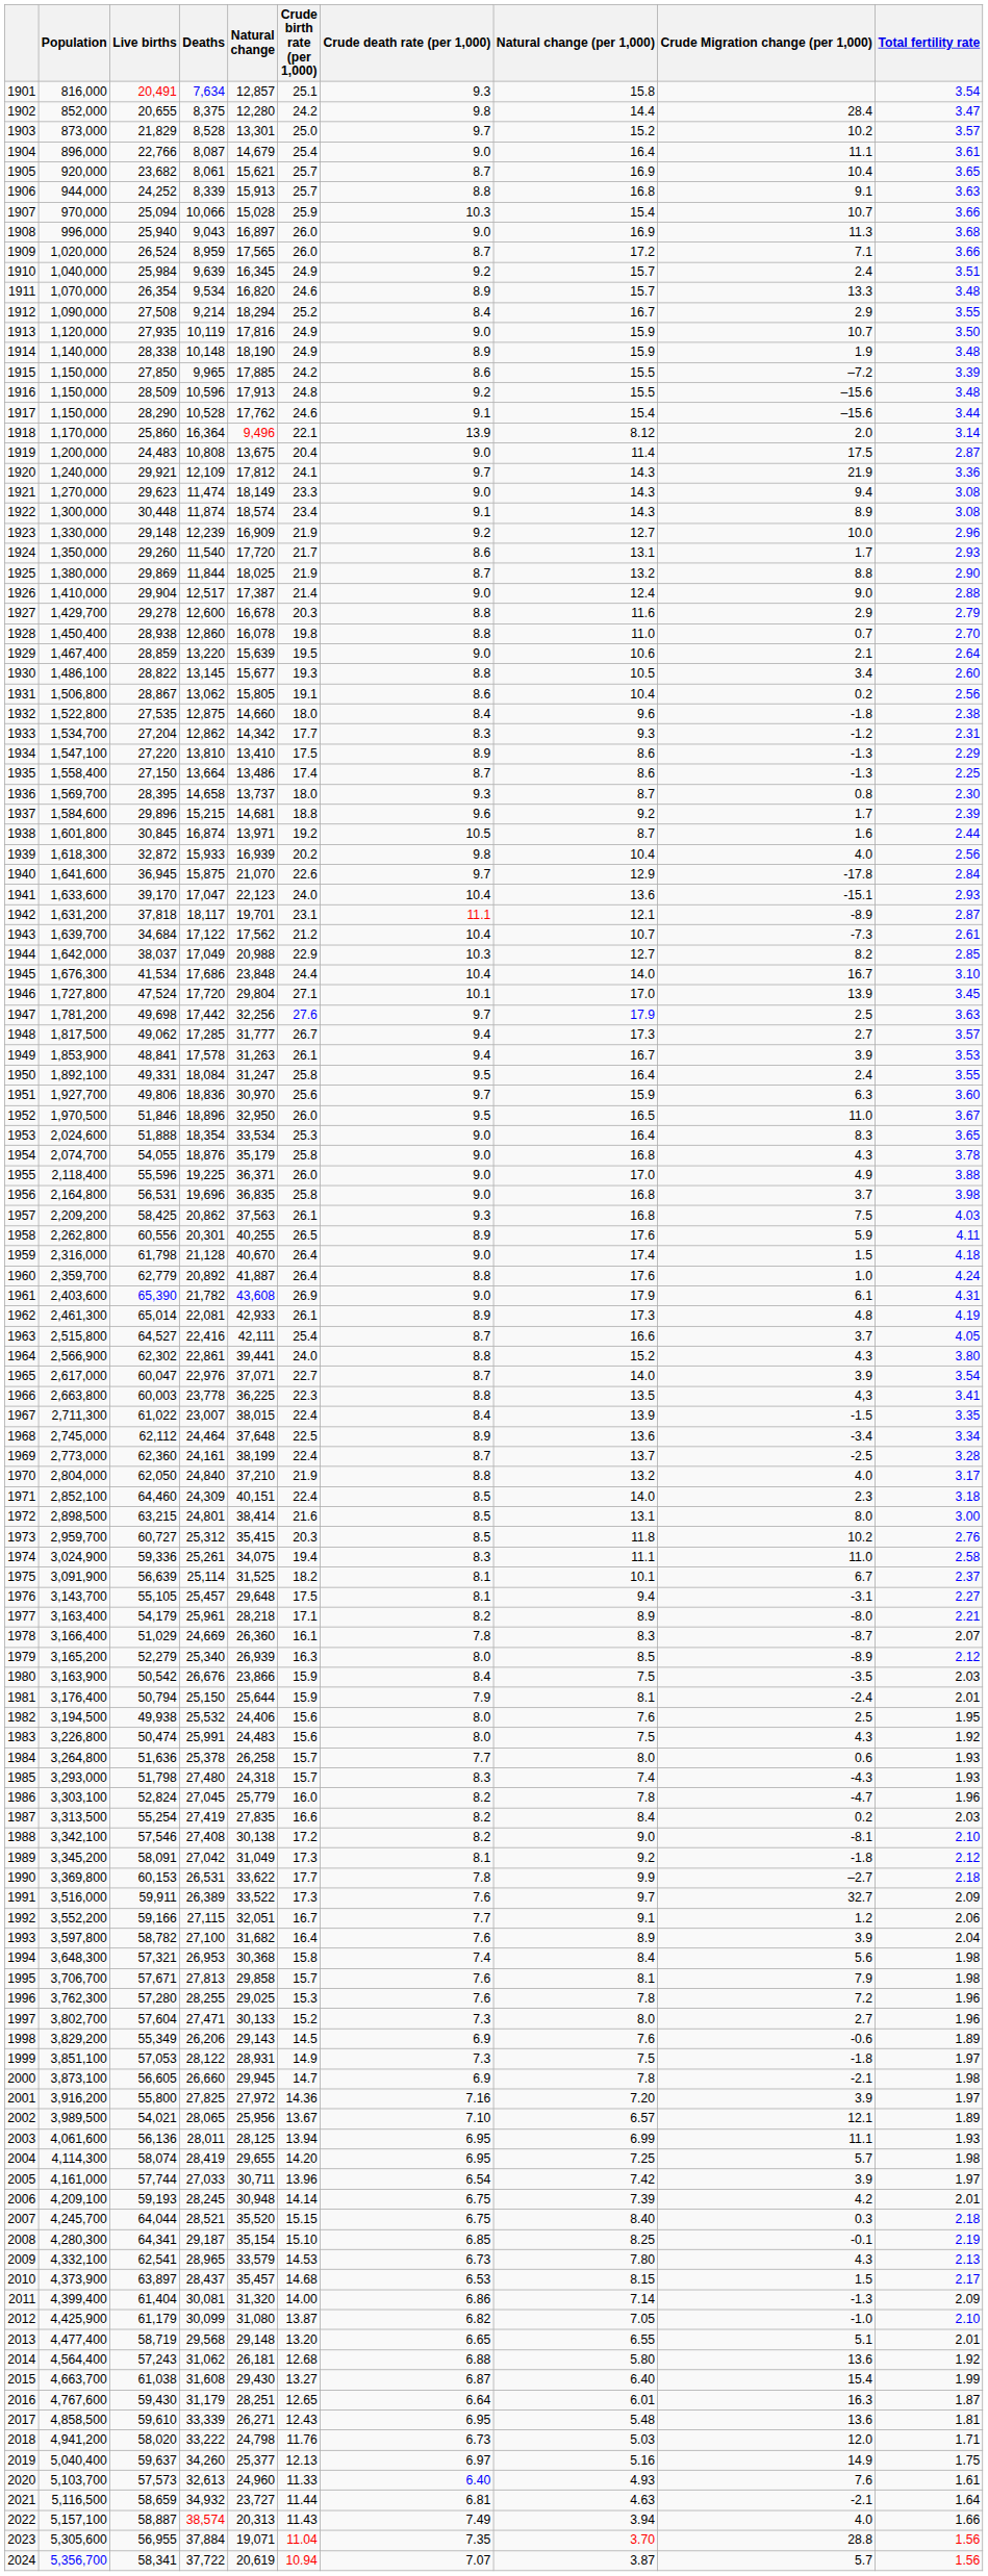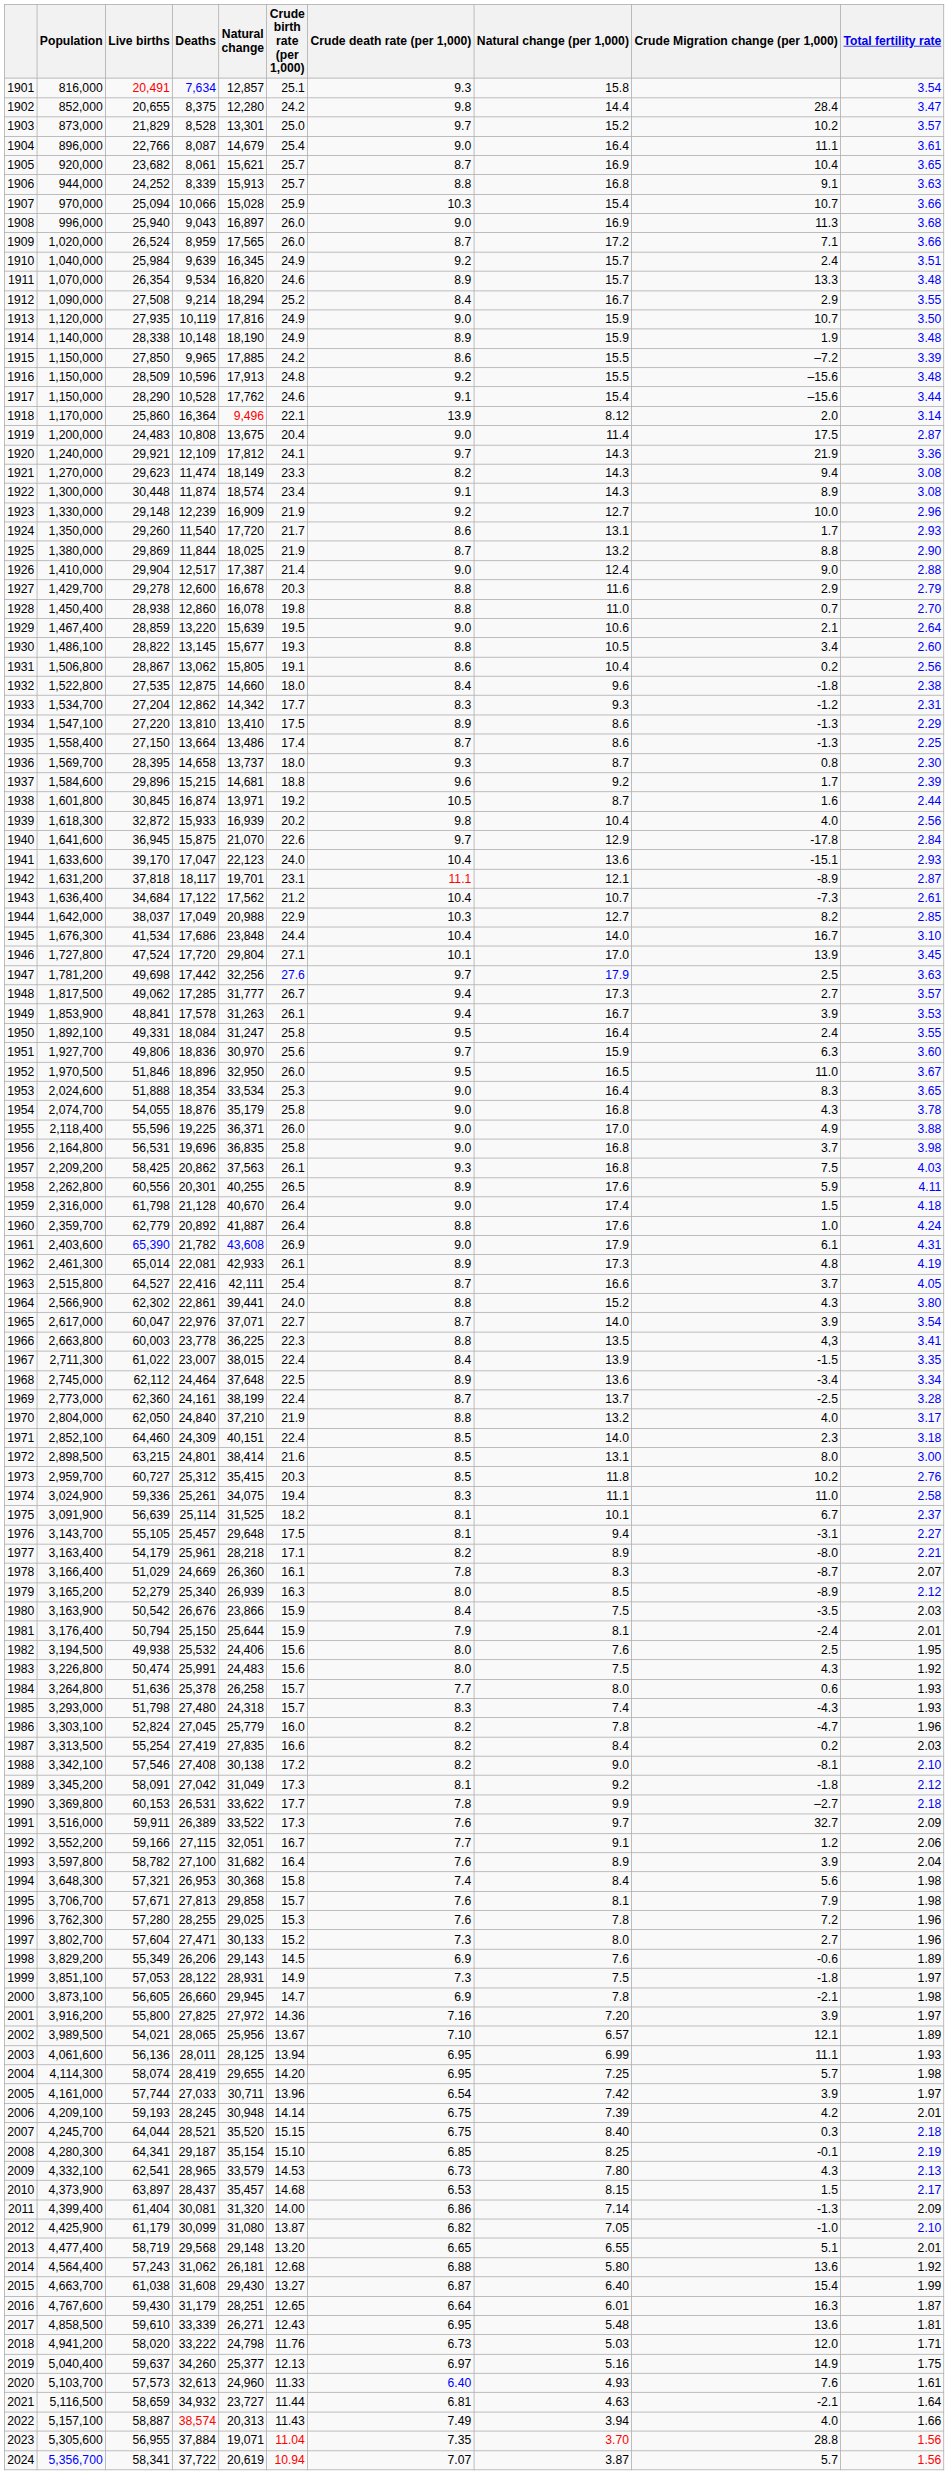1921 | Crude death rate (per 1,000): 9.0 -> 8.2
1943 | Population: 1,639,700 -> 1,636,400
